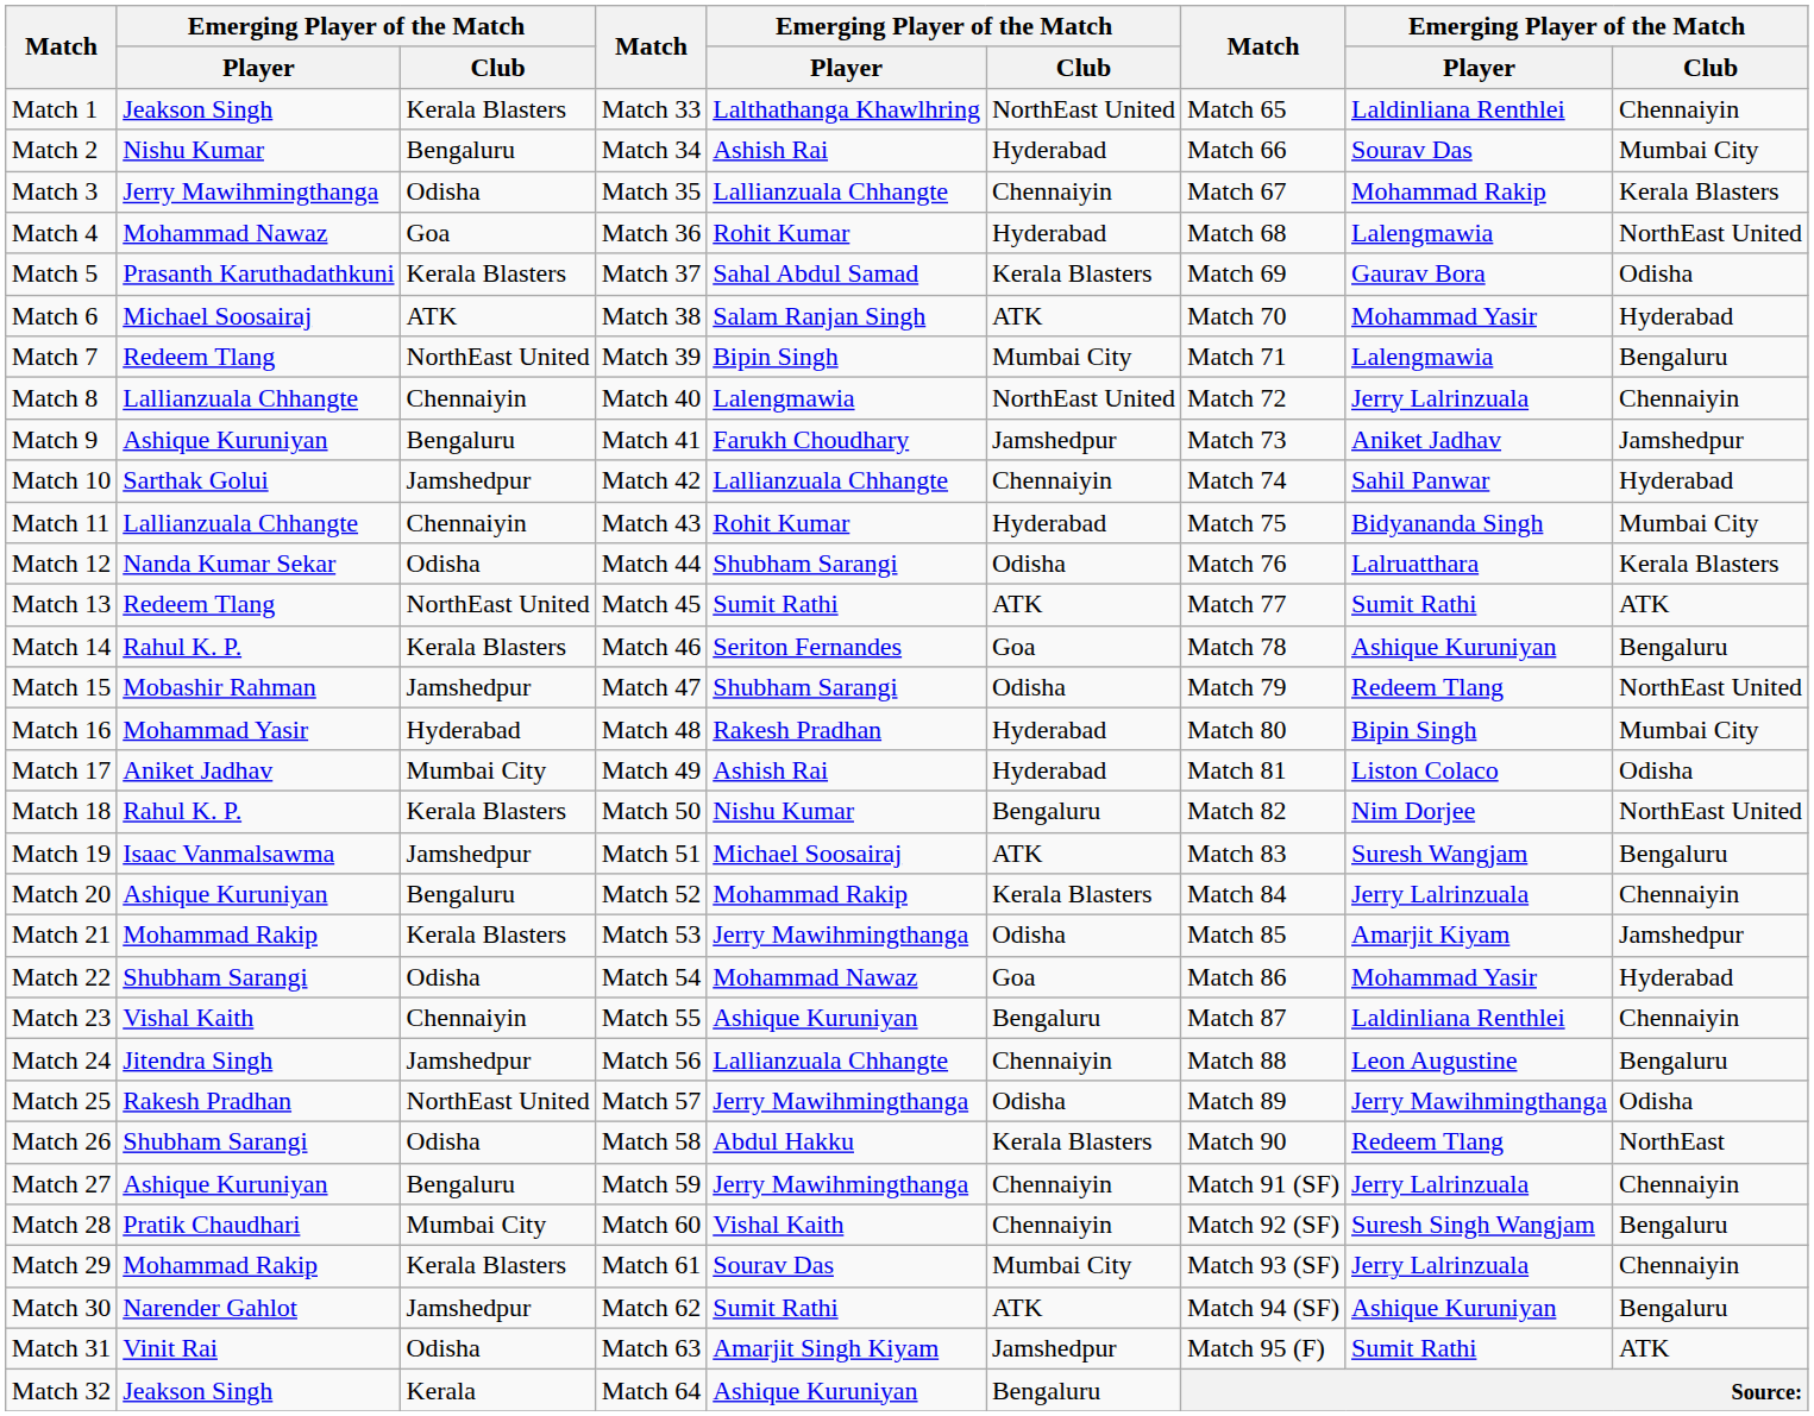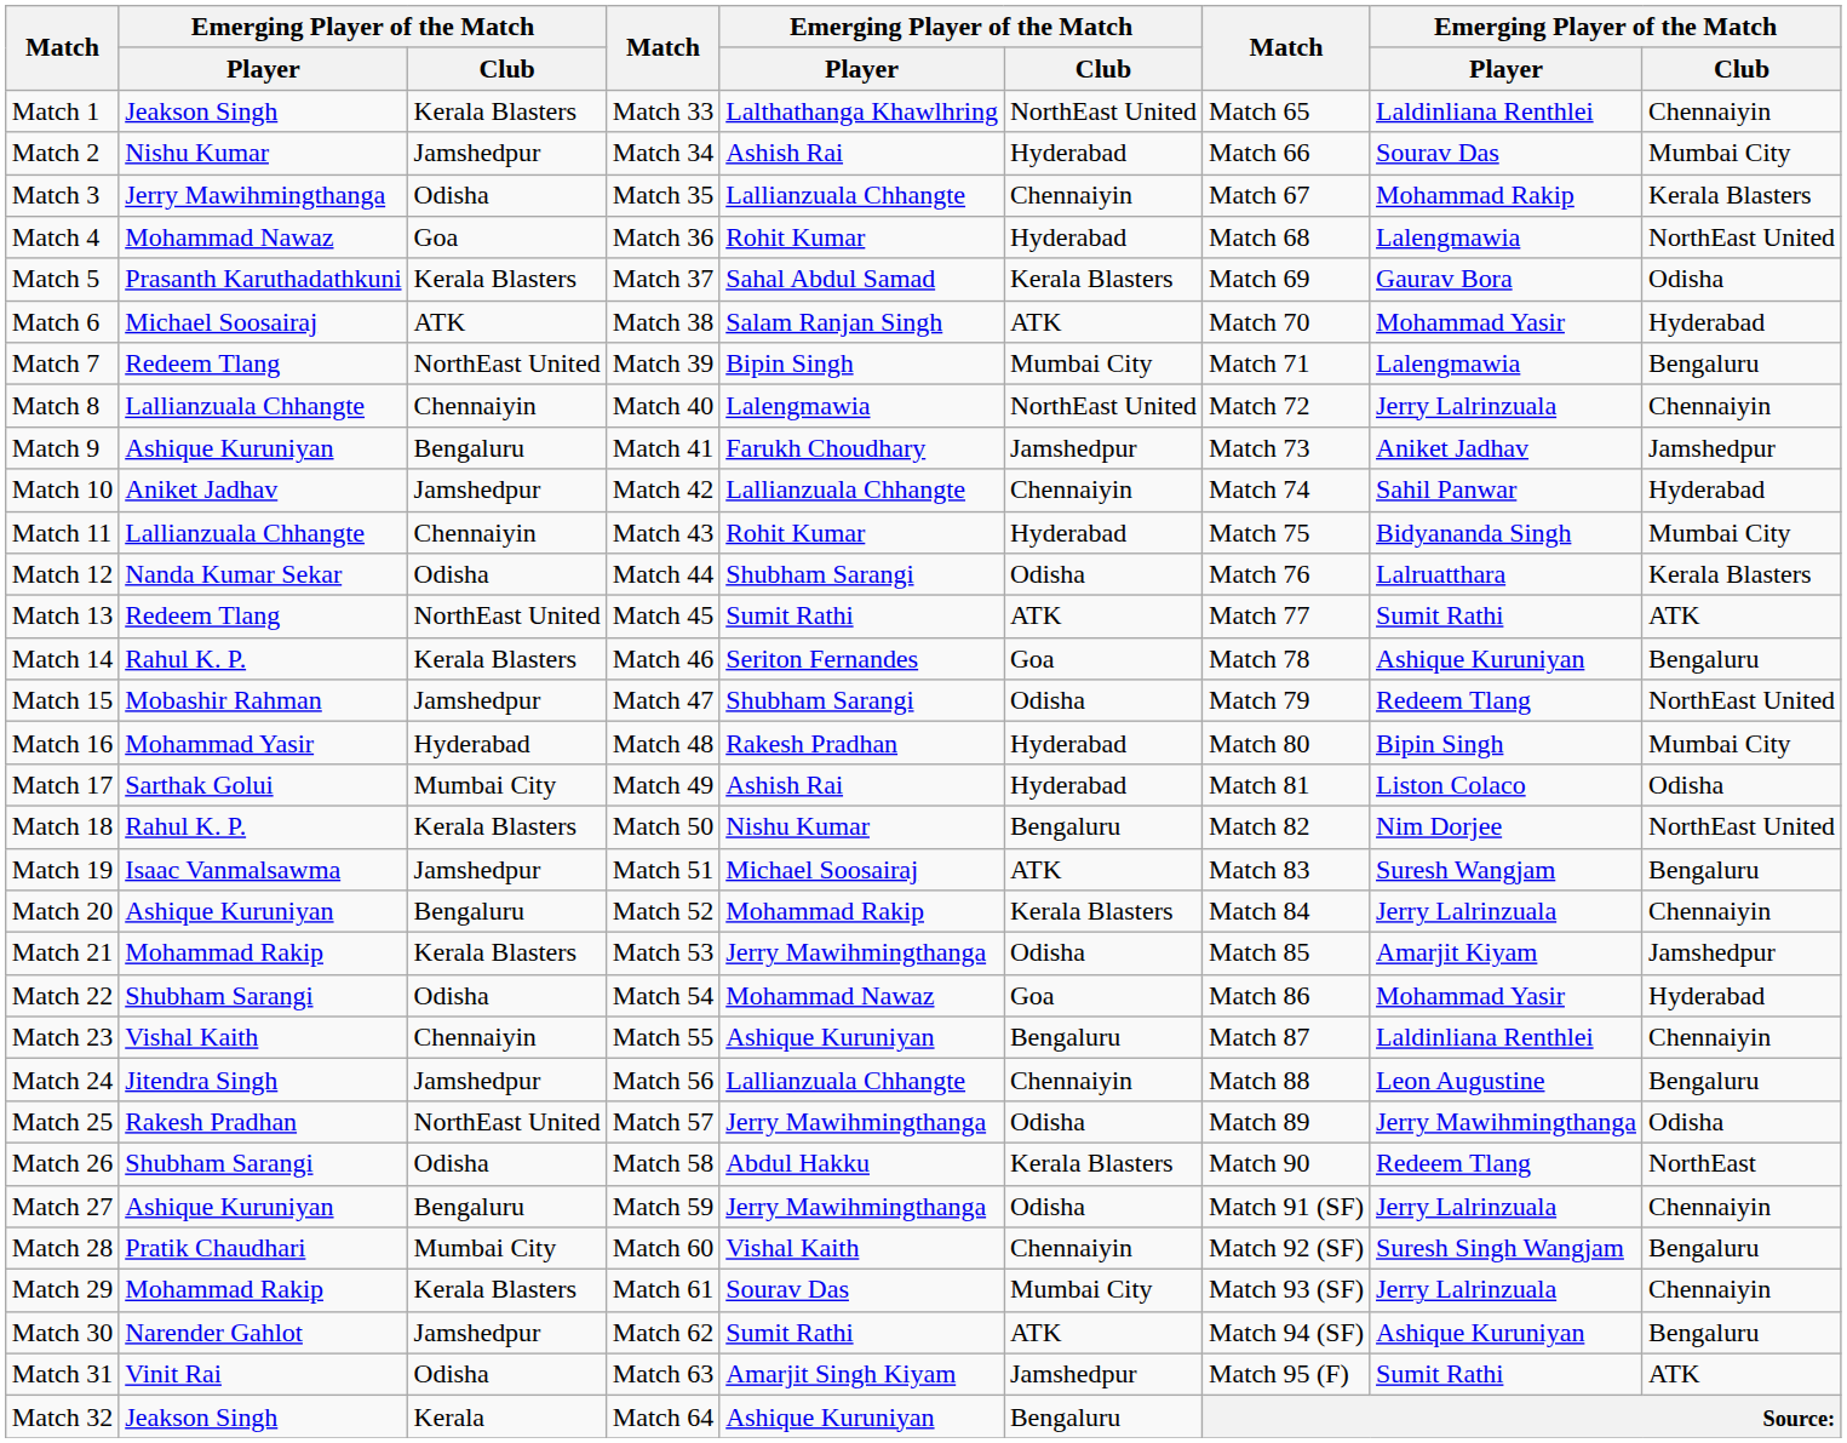Match 2 | column 3: Bengaluru -> Jamshedpur
Match 10 | column 2: Sarthak Golui -> Aniket Jadhav
Match 17 | column 2: Aniket Jadhav -> Sarthak Golui
Match 27 | column 6: Chennaiyin -> Odisha
